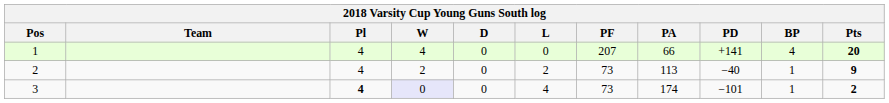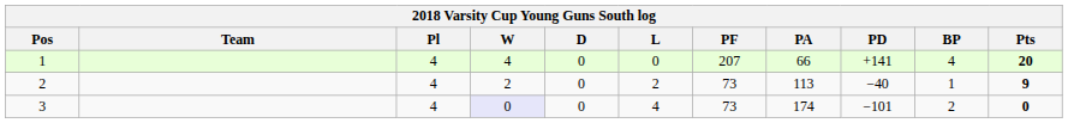3 | Pl: bold -> normal
3 | BP: 1 -> 2
3 | Pts: 2 -> 0
